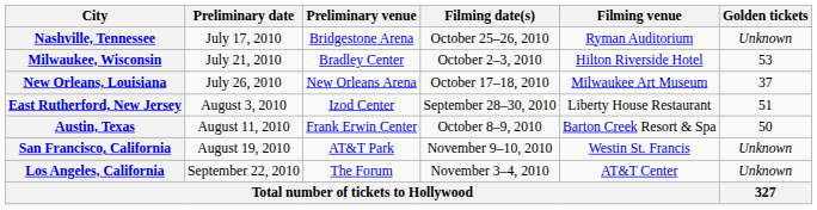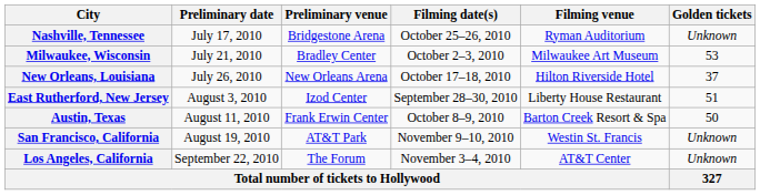Milwaukee, Wisconsin | Filming venue: Hilton Riverside Hotel -> Milwaukee Art Museum
New Orleans, Louisiana | Filming venue: Milwaukee Art Museum -> Hilton Riverside Hotel
